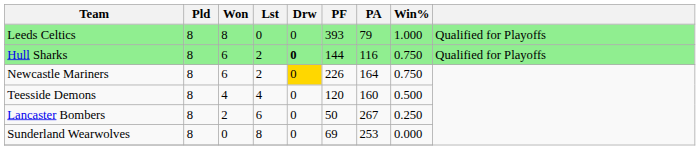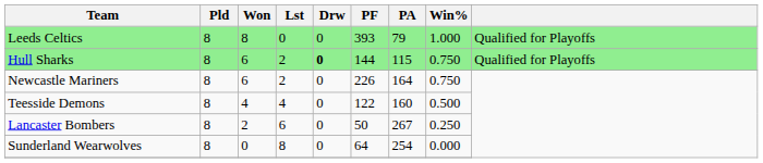Hull Sharks | PA: 116 -> 115
Newcastle Mariners | Drw: gold background -> no background
Teesside Demons | PF: 120 -> 122
Sunderland Wearwolves | PF: 69 -> 64
Sunderland Wearwolves | PA: 253 -> 254
